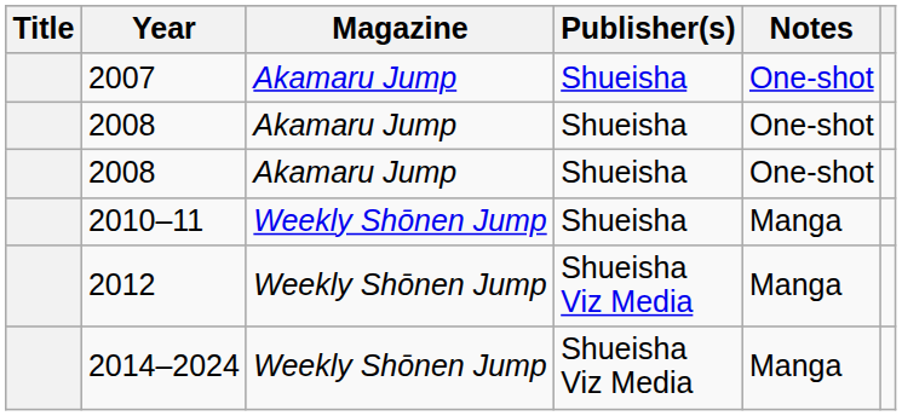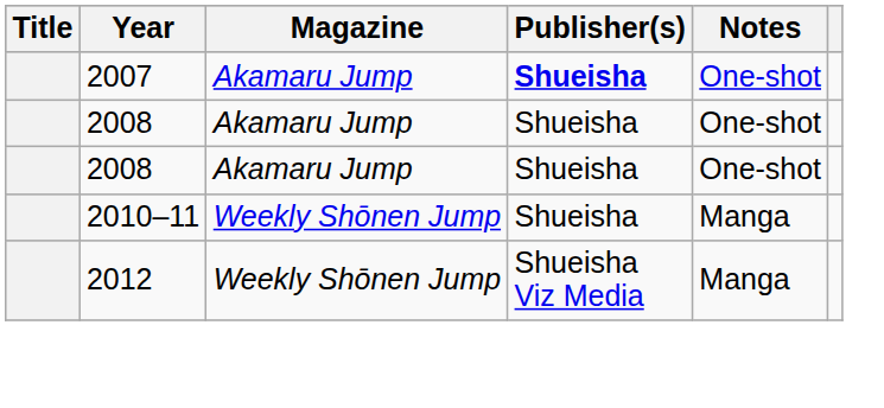2007 | Publisher(s): normal -> bold
- row: 2014–2024 | Weekly Shōnen Jump | Shueisha Viz Media | Manga
